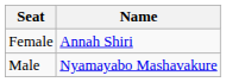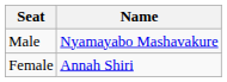rows swapped: Male <-> Female
